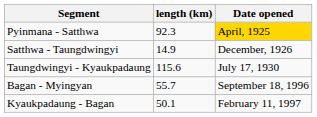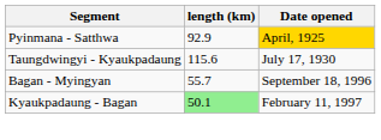Pyinmana - Satthwa | length (km): 92.3 -> 92.9
- row: Satthwa - Taungdwingyi | 14.9 | December, 1926
Kyaukpadaung - Bagan | length (km): no background -> lightgreen background
